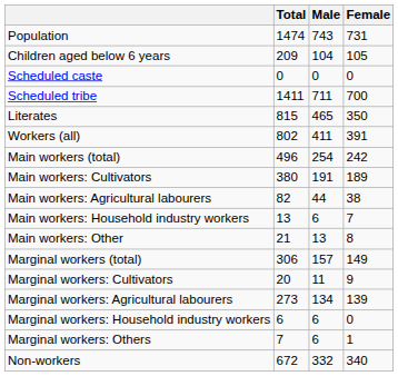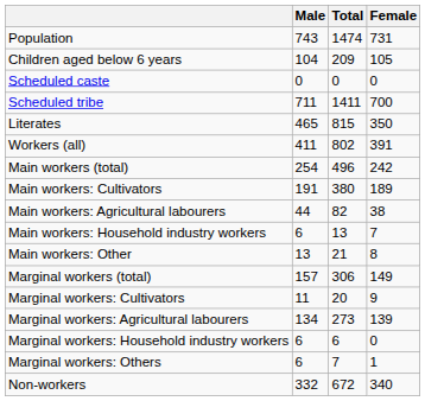columns swapped: Total <-> Male
